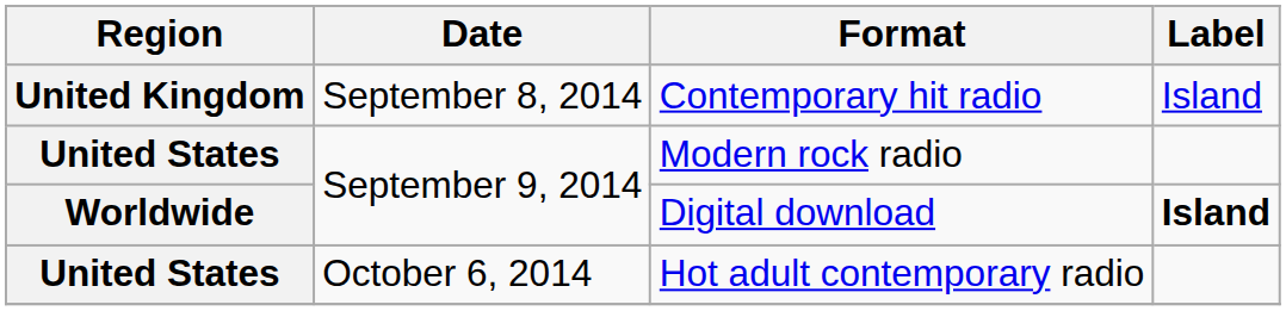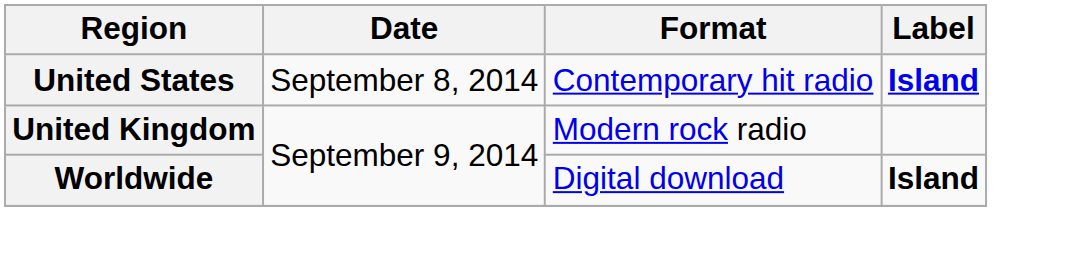Contemporary hit radio | Region: United Kingdom -> United States
Contemporary hit radio | Label: normal -> bold
Modern rock radio | Region: United States -> United Kingdom
- row: United States | October 6, 2014 | Hot adult contemporary radio
